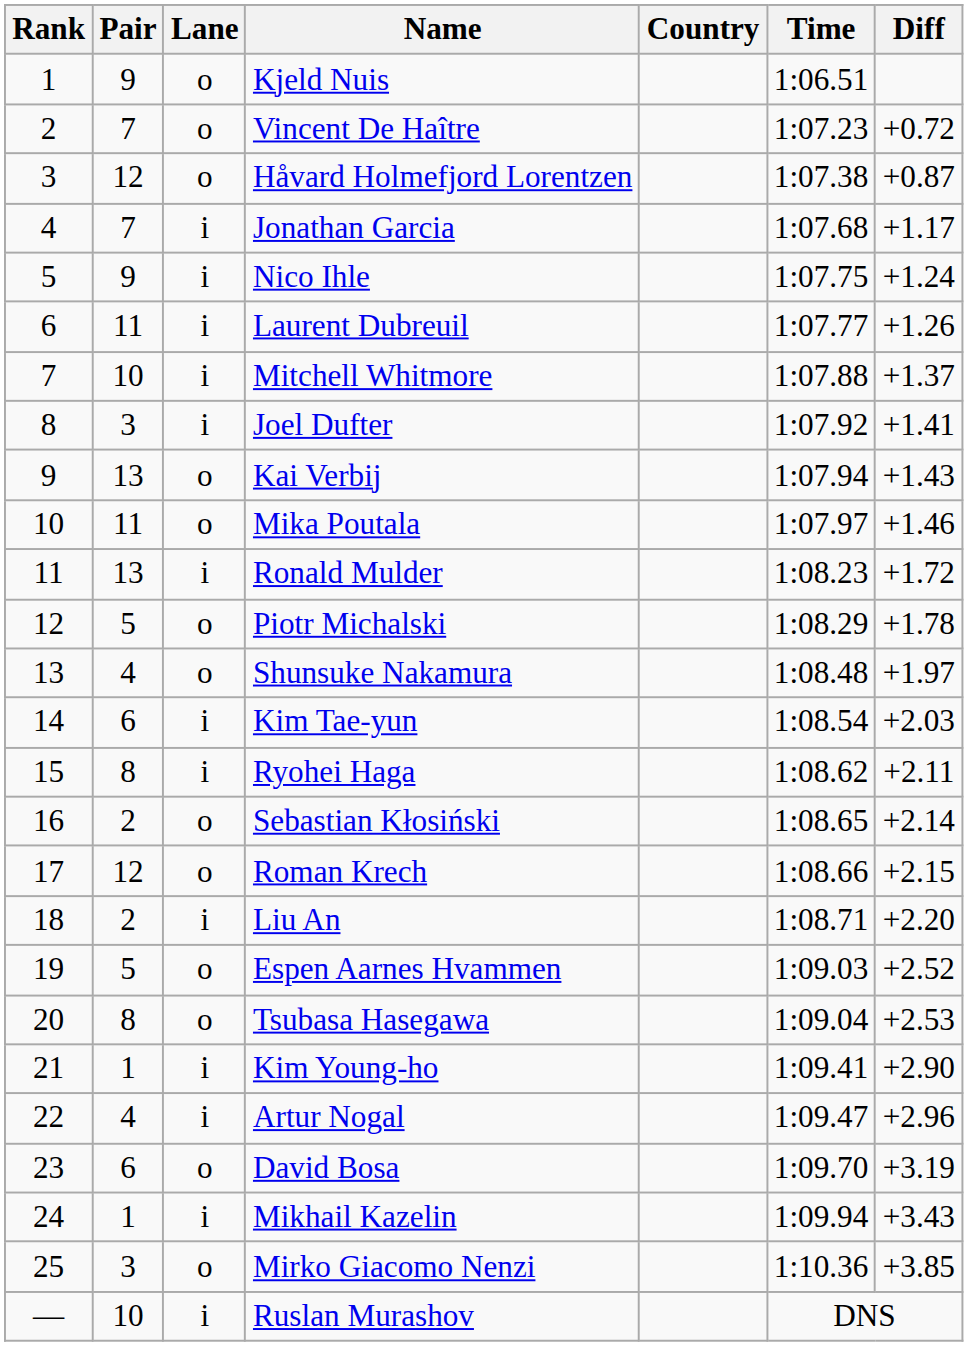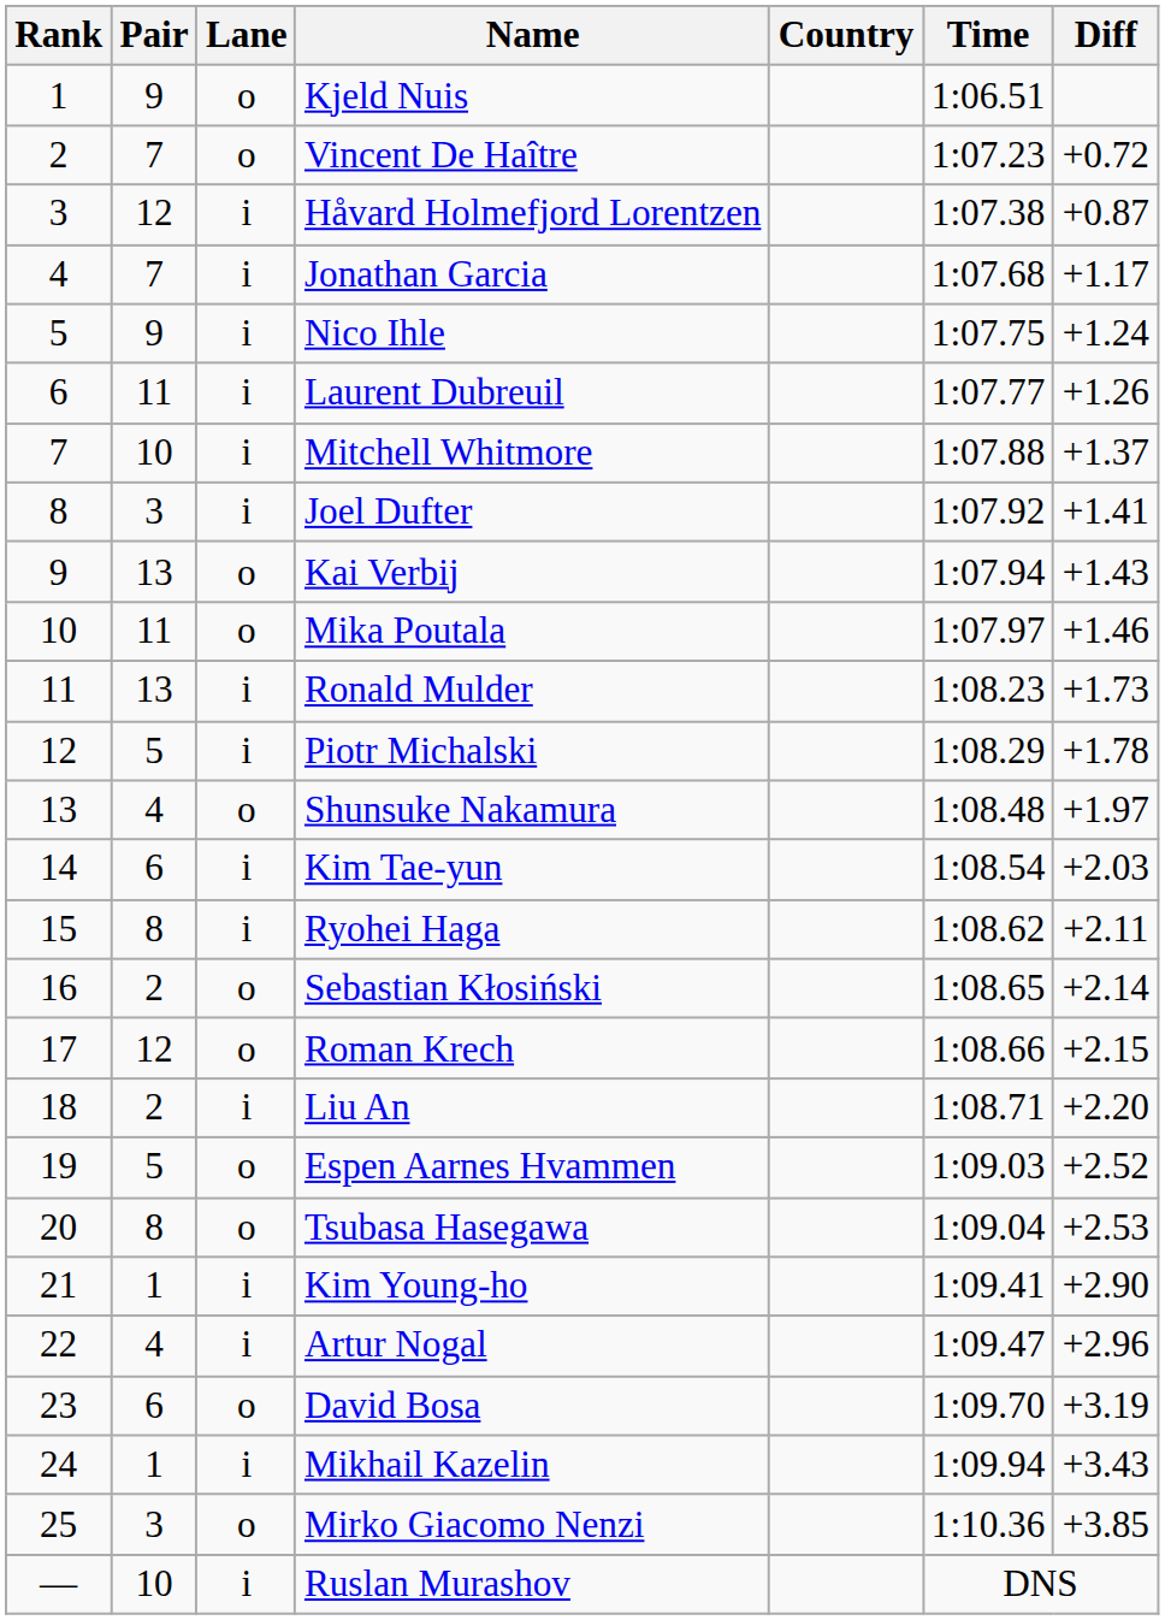Håvard Holmefjord Lorentzen | Lane: o -> i
Ronald Mulder | Diff: +1.72 -> +1.73
Piotr Michalski | Lane: o -> i
